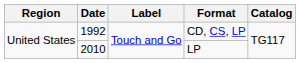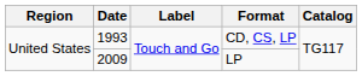CD, CS, LP | Date: 1992 -> 1993
LP | Date: 2010 -> 2009
